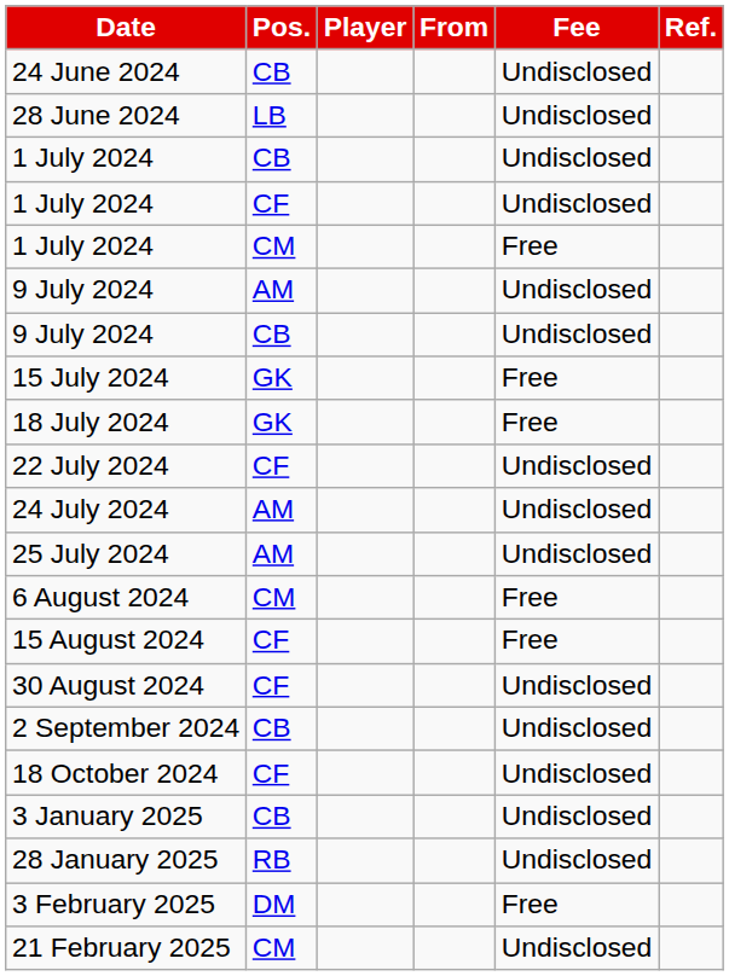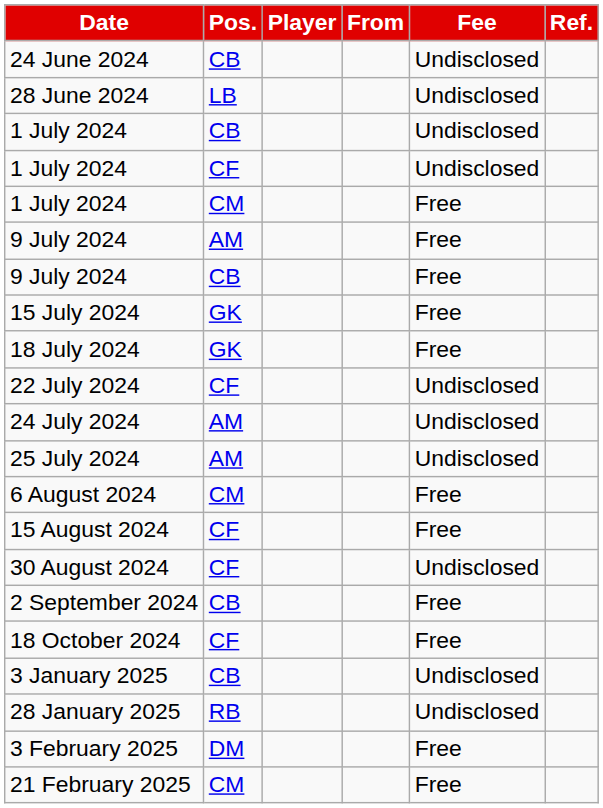9 July 2024 / AM | Fee: Undisclosed -> Free
9 July 2024 / CB | Fee: Undisclosed -> Free
2 September 2024 | Fee: Undisclosed -> Free
18 October 2024 | Fee: Undisclosed -> Free
21 February 2025 | Fee: Undisclosed -> Free
